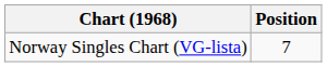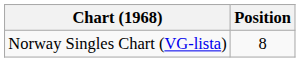Norway Singles Chart (VG-lista) | Position: 7 -> 8
